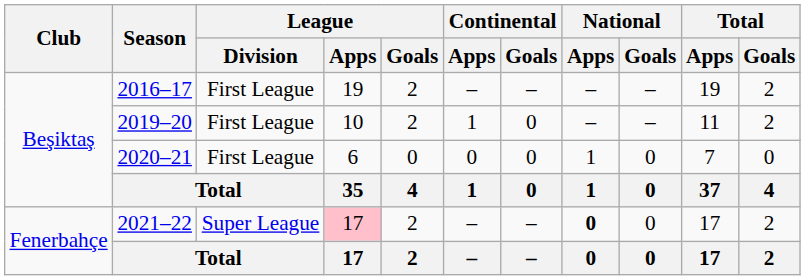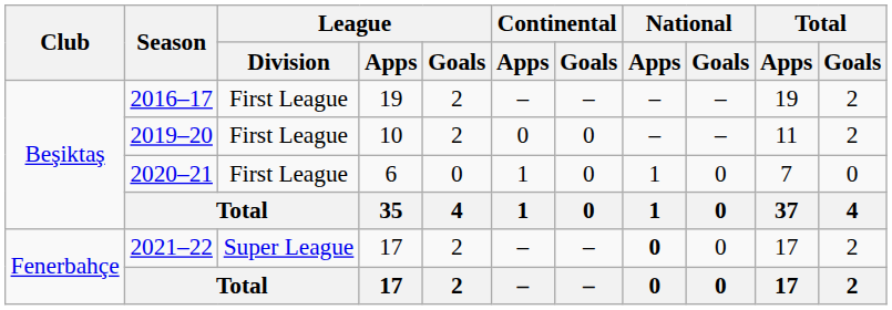2019–20 | Continental / Apps: 1 -> 0
2020–21 | Continental / Apps: 0 -> 1
2021–22 | League / Apps: pink background -> no background
